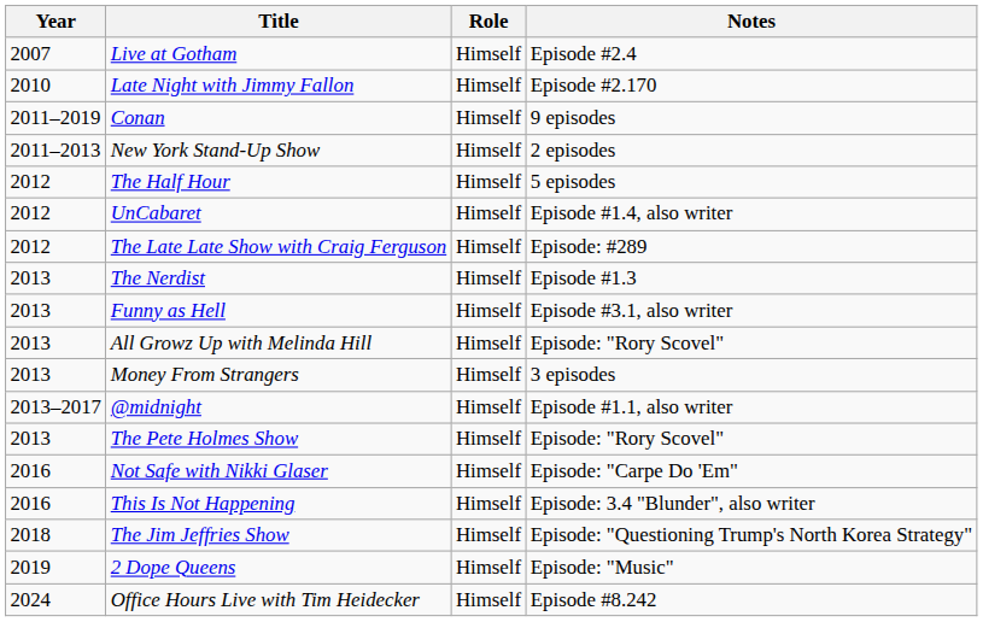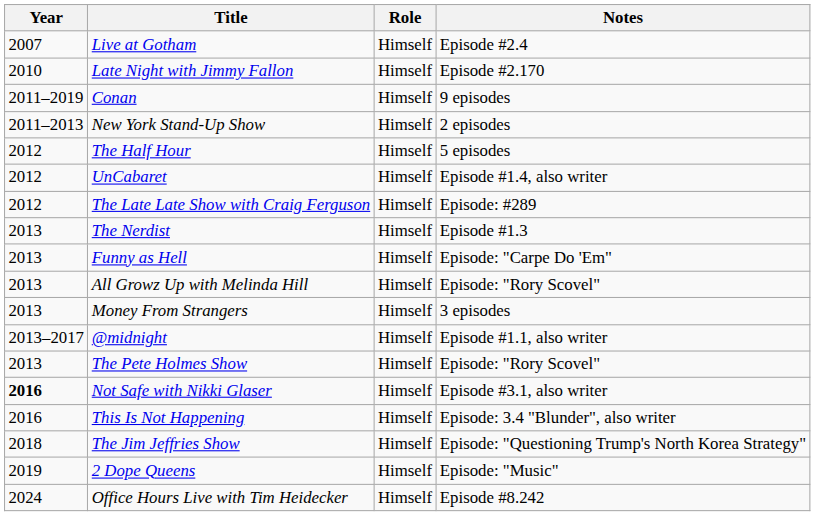Funny as Hell | Notes: Episode #3.1, also writer -> Episode: "Carpe Do 'Em"
Not Safe with Nikki Glaser | Year: normal -> bold
Not Safe with Nikki Glaser | Notes: Episode: "Carpe Do 'Em" -> Episode #3.1, also writer
